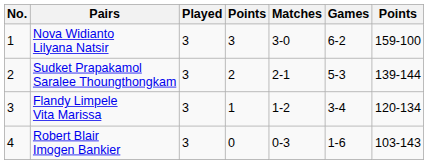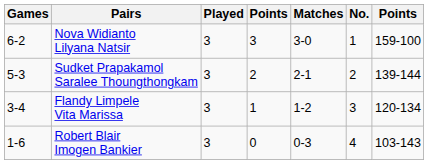columns swapped: No. <-> Games
